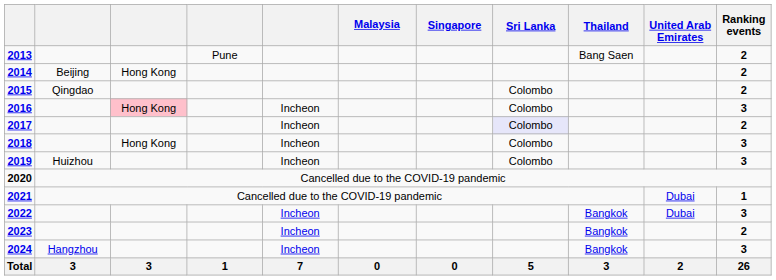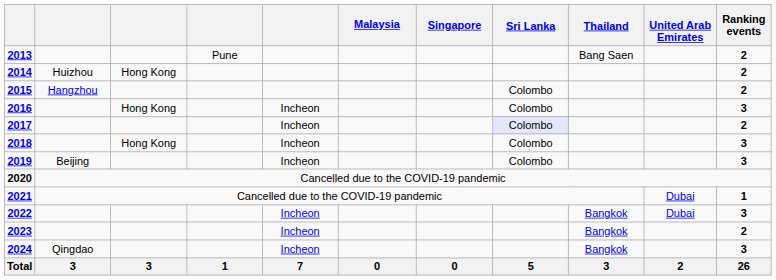2014 | column 2: Beijing -> Huizhou
2015 | column 2: Qingdao -> Hangzhou
2016 | column 3: pink background -> no background
2019 | column 2: Huizhou -> Beijing
2024 | column 2: Hangzhou -> Qingdao
